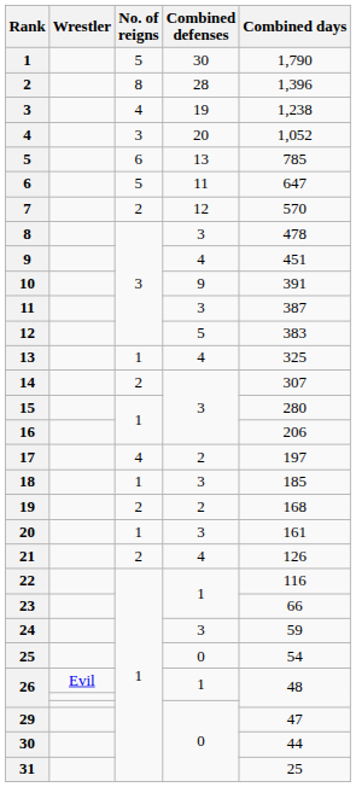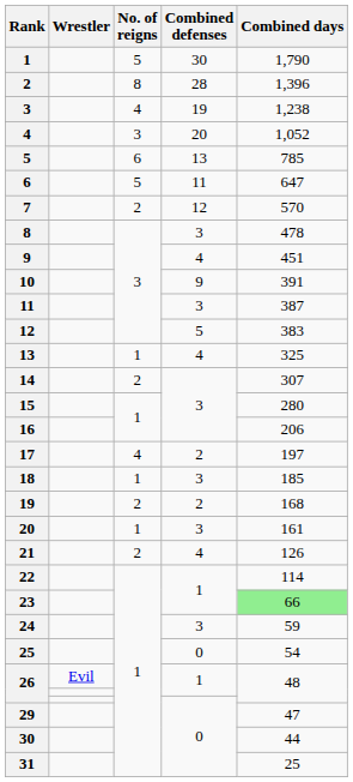22 | Combined days: 116 -> 114
23 | Combined days: no background -> lightgreen background
